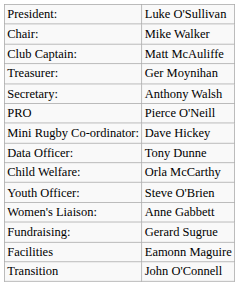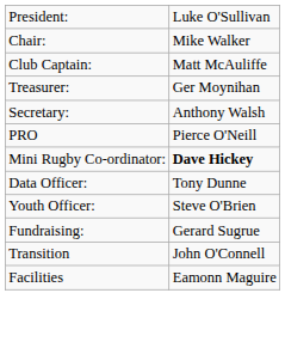Mini Rugby Co-ordinator: | column 2: normal -> bold
- row: Child Welfare: | Orla McCarthy
- row: Women's Liaison: | Anne Gabbett
rows swapped: Facilities <-> Transition
